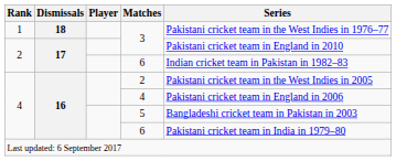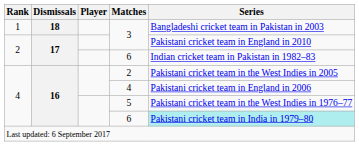1 / 3 | Series: Pakistani cricket team in the West Indies in 1976–77 -> Bangladeshi cricket team in Pakistan in 2003
5 | Series: Bangladeshi cricket team in Pakistan in 2003 -> Pakistani cricket team in the West Indies in 1976–77
4 / 6 | Series: no background -> paleturquoise background
